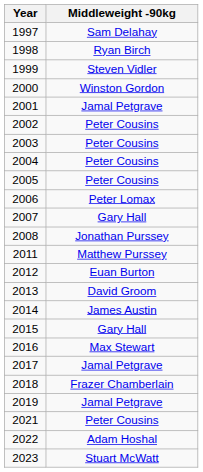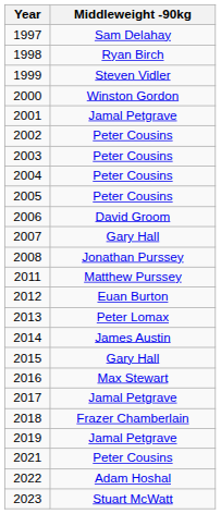2006 | Middleweight -90kg: Peter Lomax -> David Groom
2013 | Middleweight -90kg: David Groom -> Peter Lomax
